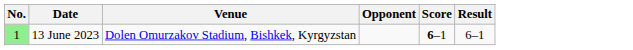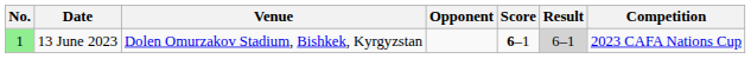+ column: Competition | 2023 CAFA Nations Cup
13 June 2023 | Result: no background -> lightgrey background
